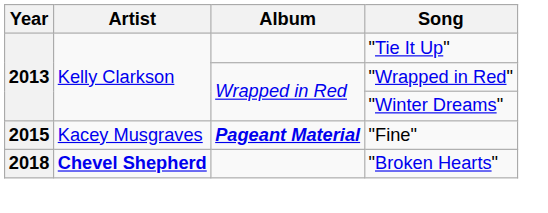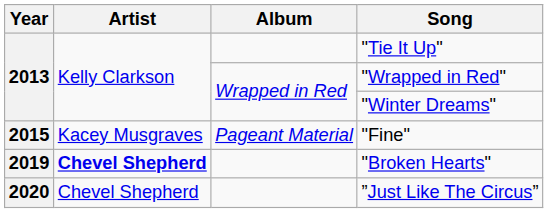"Fine" | Album: bold -> normal
"Broken Hearts" | Year: 2018 -> 2019
+ row: 2020 | Chevel Shepherd | ”Just Like The Circus”
